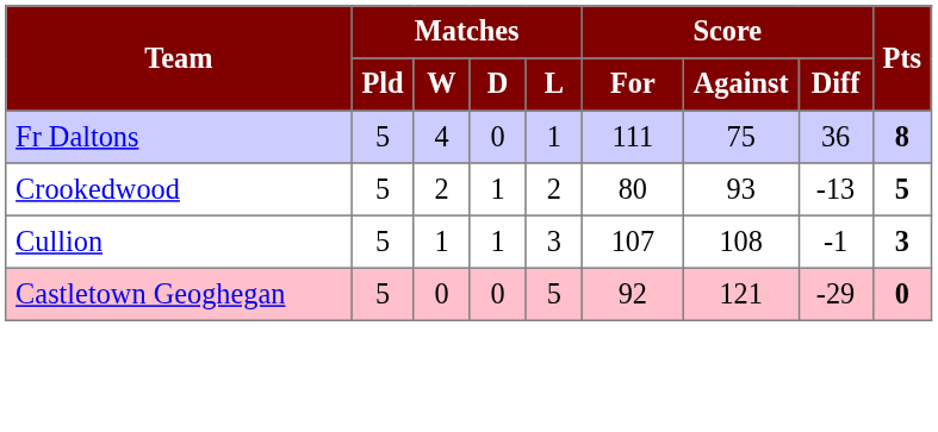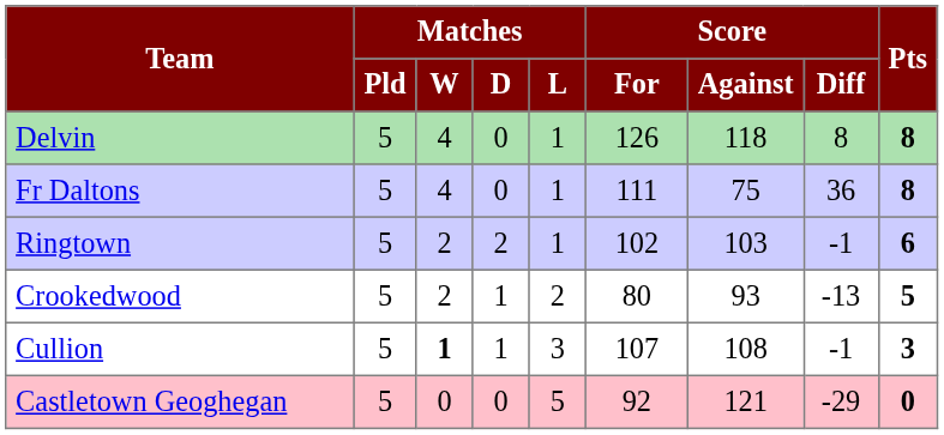+ row: Delvin | 5 | 4 | 0 | 1 | 126 | 118 | 8 | 8
+ row: Ringtown | 5 | 2 | 2 | 1 | 102 | 103 | -1 | 6
Cullion | Matches / W: normal -> bold
